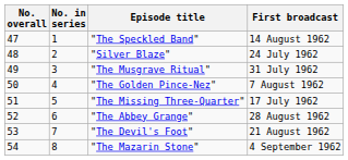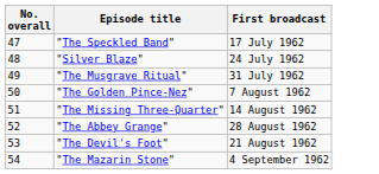- column: No. in series | 1 | 2 | 3 | 4 | 5 | 6 | 7 | 8
"The Speckled Band" | First broadcast: 14 August 1962 -> 17 July 1962
"The Missing Three-Quarter" | First broadcast: 17 July 1962 -> 14 August 1962
